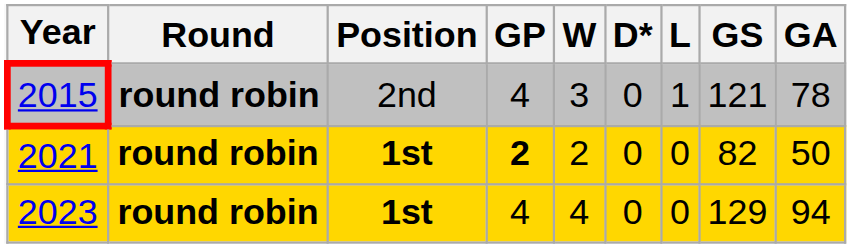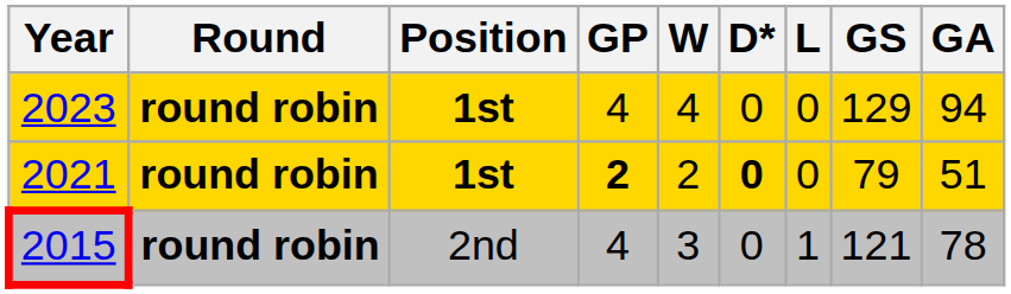rows swapped: 2015 <-> 2023
2021 | D*: normal -> bold
2021 | GS: 82 -> 79
2021 | GA: 50 -> 51
